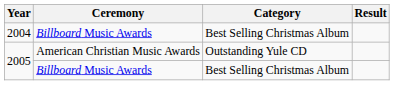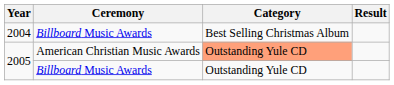2005 / American Christian Music Awards | Category: no background -> lightsalmon background
2005 / Billboard Music Awards | Category: Best Selling Christmas Album -> Outstanding Yule CD
